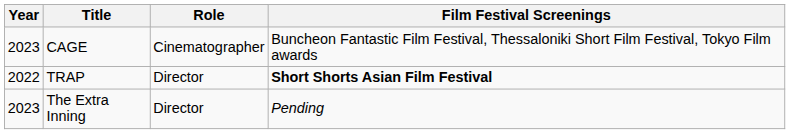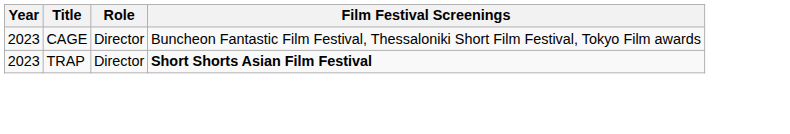CAGE | Role: Cinematographer -> Director
TRAP | Year: 2022 -> 2023
- row: 2023 | The Extra Inning | Director | Pending
